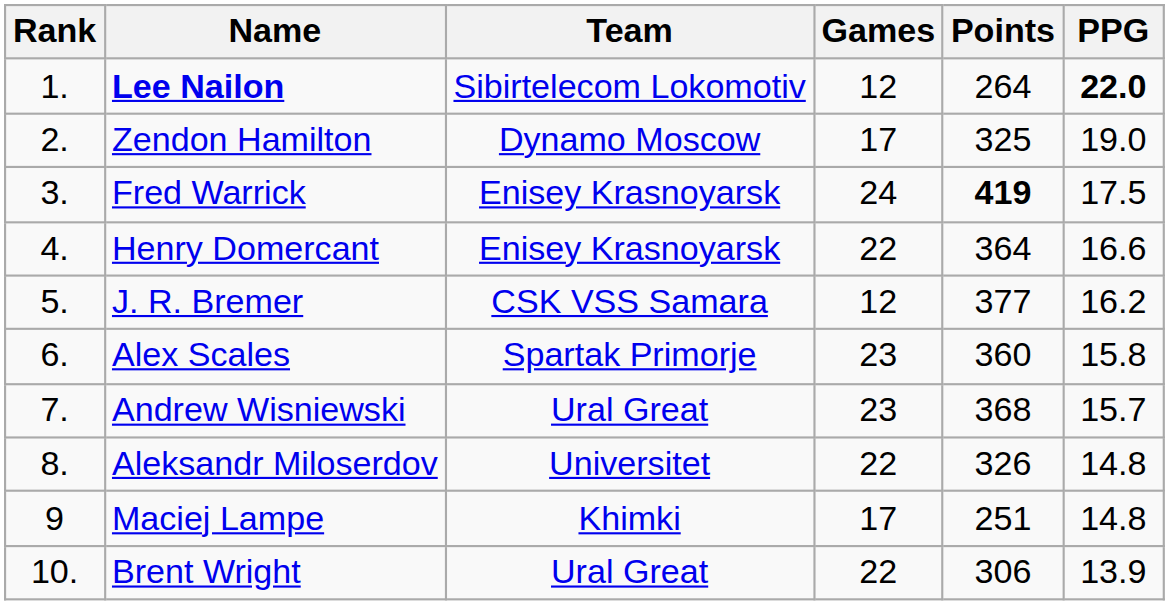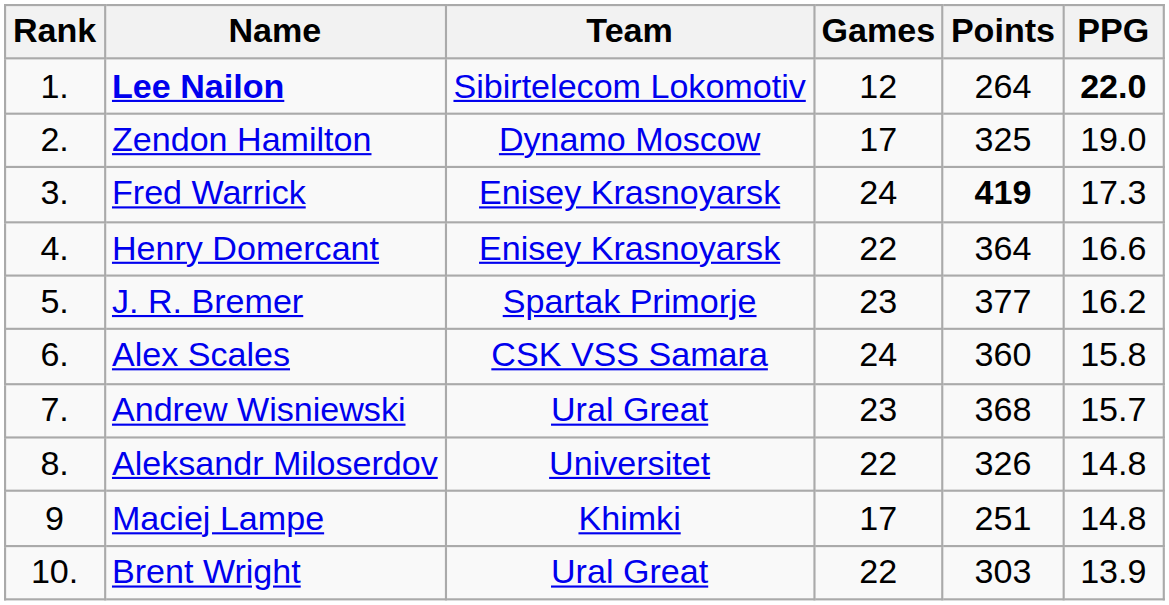Fred Warrick | PPG: 17.5 -> 17.3
J. R. Bremer | Team: CSK VSS Samara -> Spartak Primorje
J. R. Bremer | Games: 12 -> 23
Alex Scales | Team: Spartak Primorje -> CSK VSS Samara
Alex Scales | Games: 23 -> 24
Brent Wright | Points: 306 -> 303
